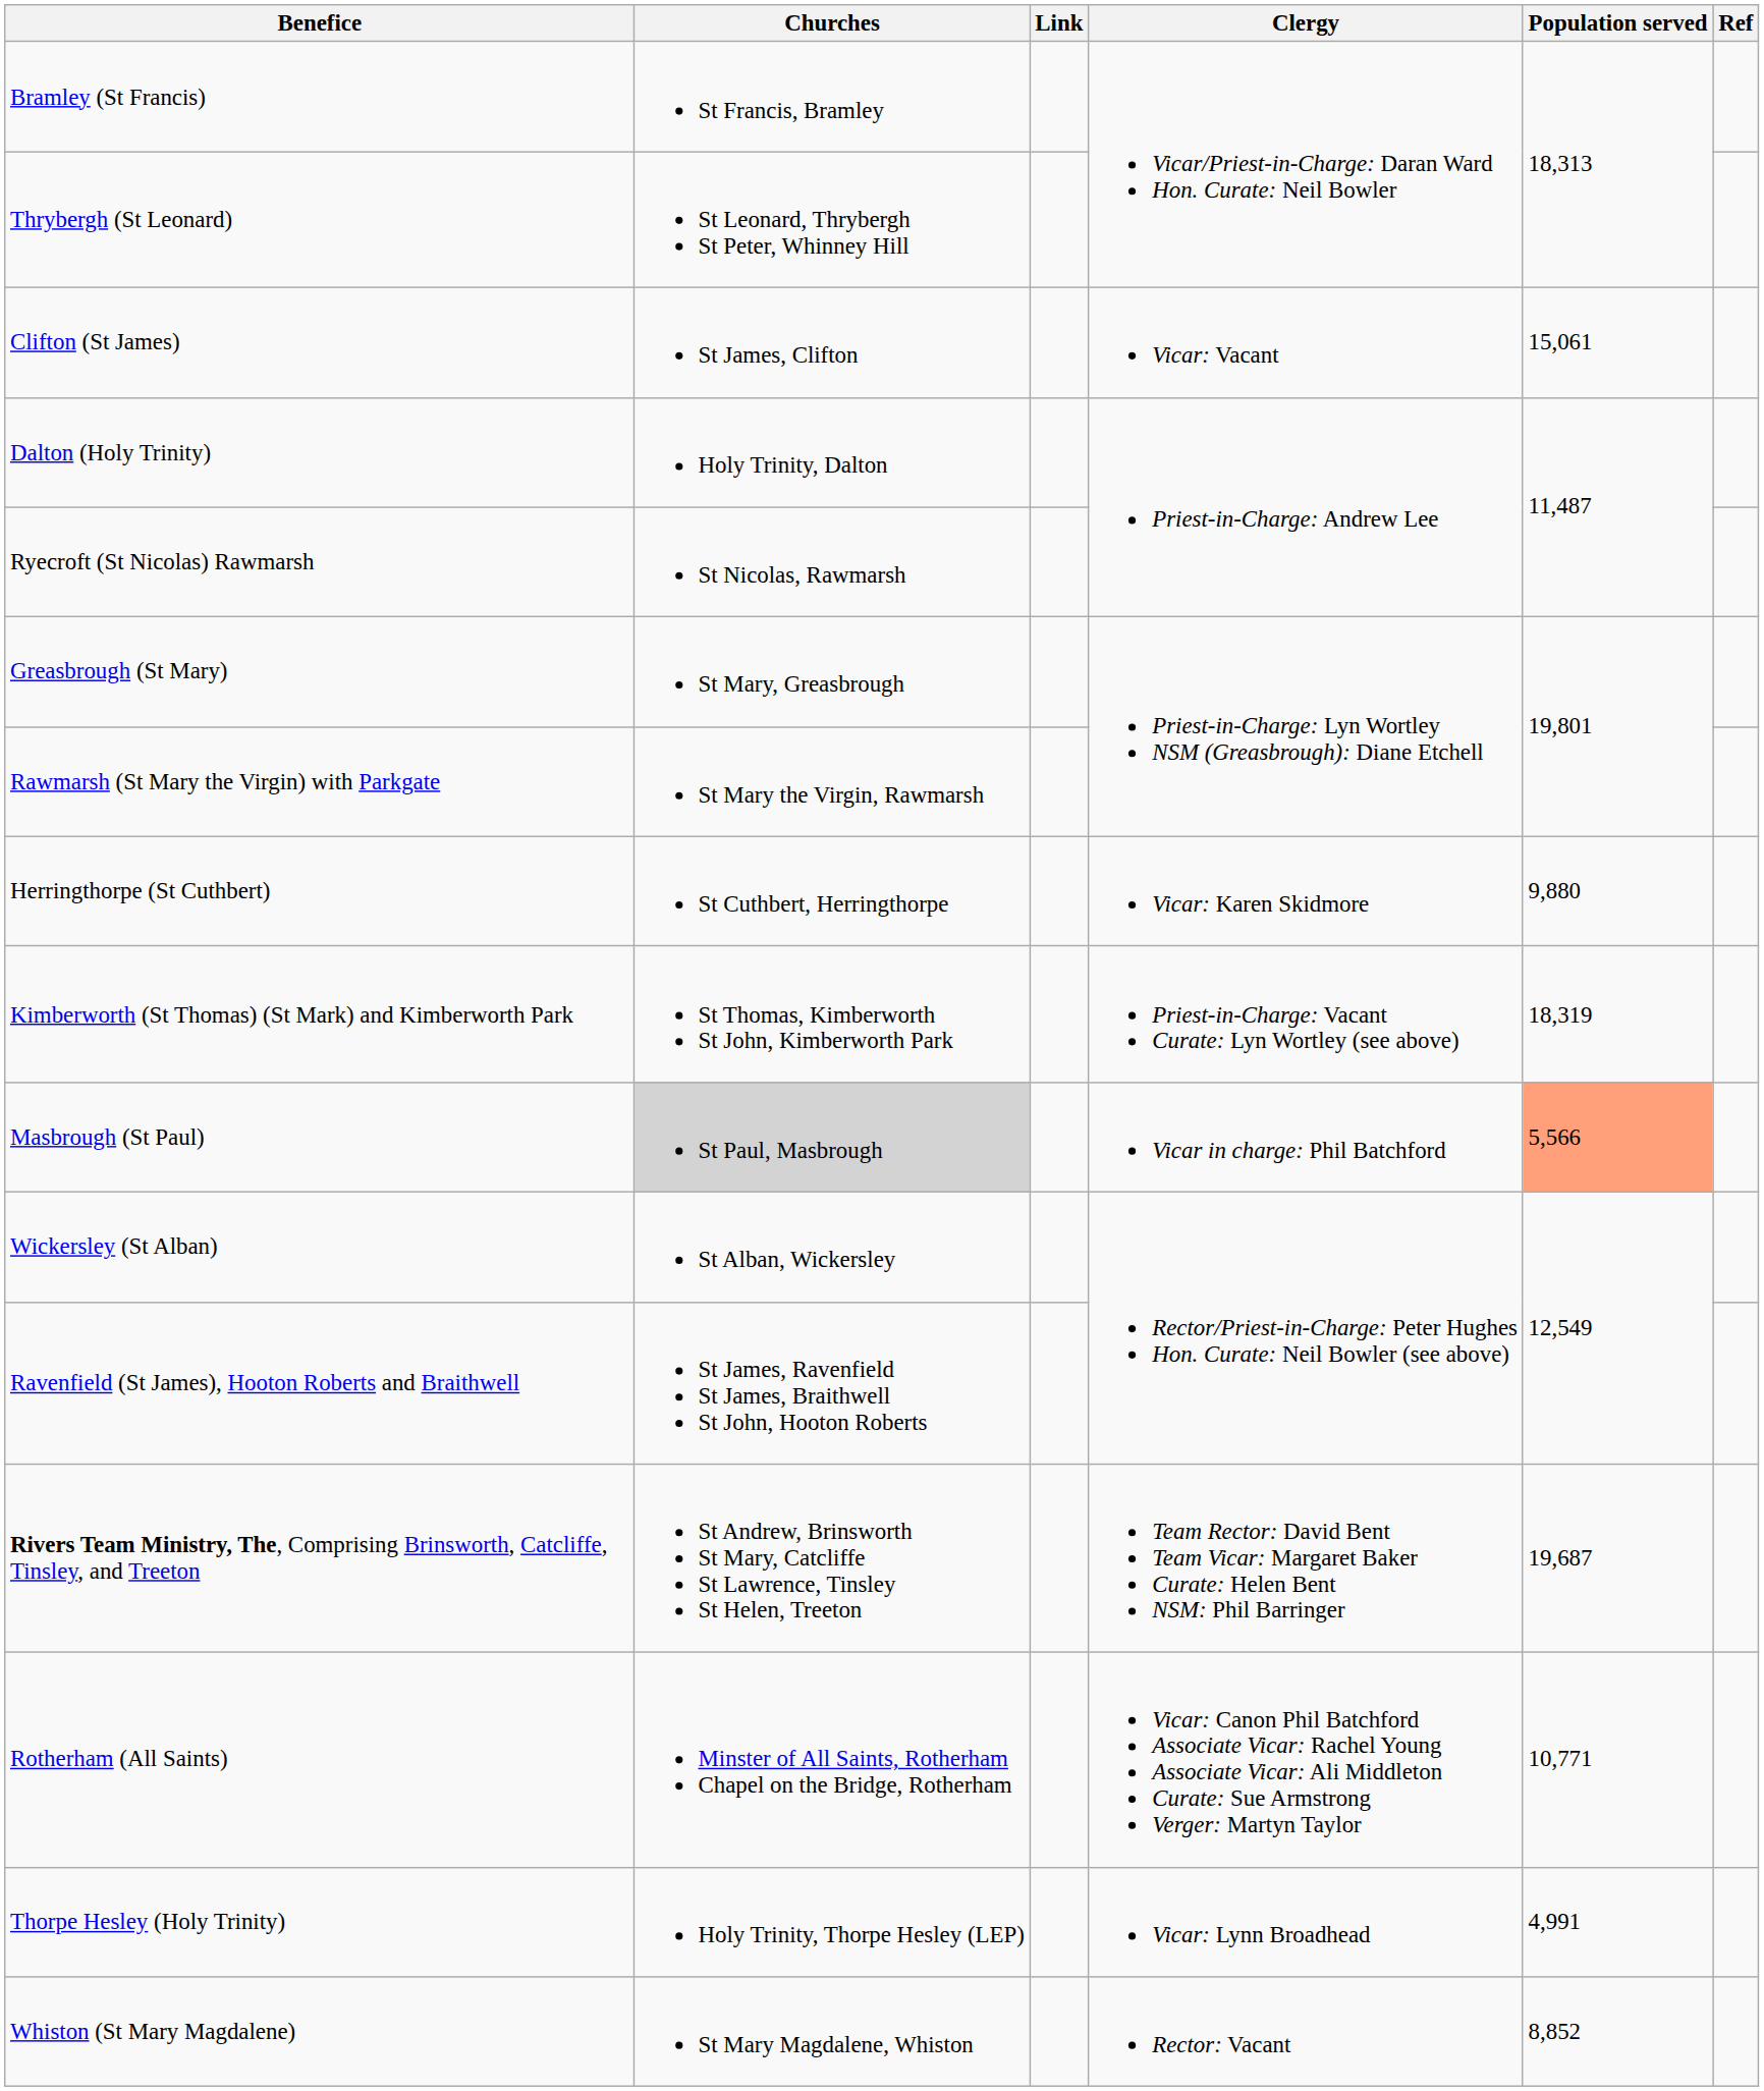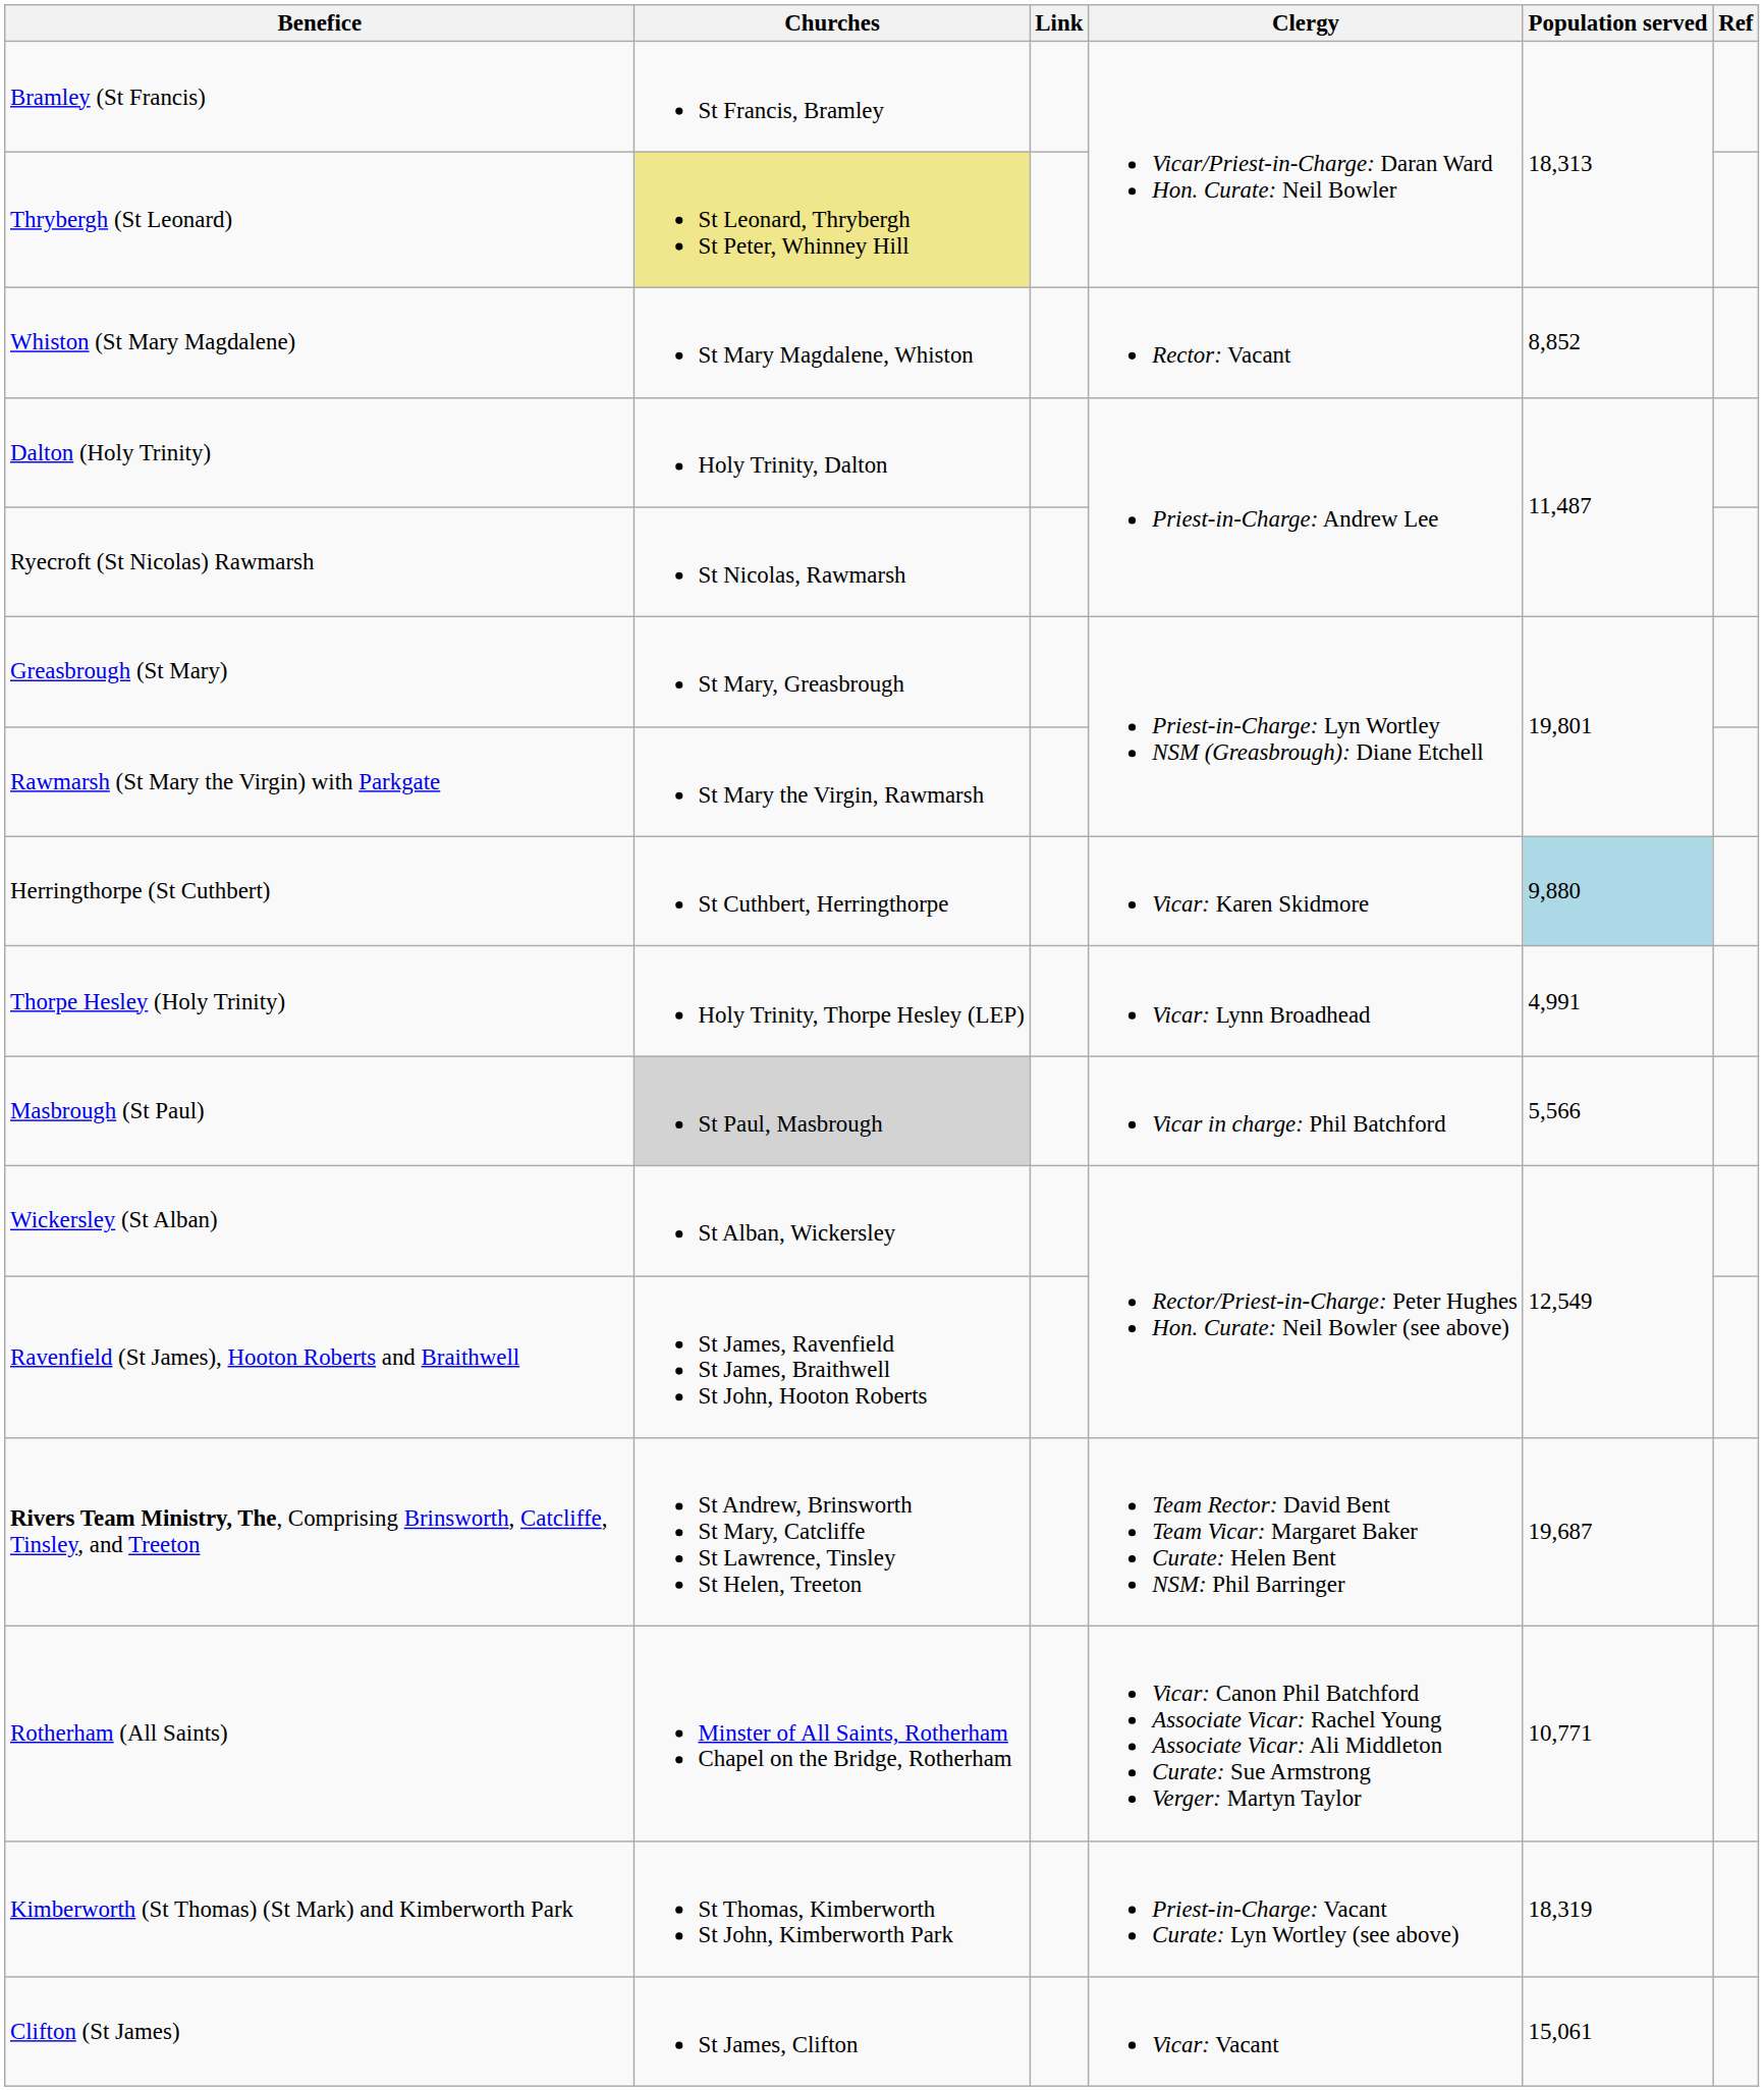Thrybergh (St Leonard) | Churches: no background -> khaki background
rows swapped: Clifton (St James) <-> Whiston (St Mary Magdalene)
Herringthorpe (St Cuthbert) | Population served: no background -> lightblue background
rows swapped: Kimberworth (St Thomas) (St Mark) and Kimberworth Park <-> Thorpe Hesley (Holy Trinity)
Masbrough (St Paul) | Population served: lightsalmon background -> no background
